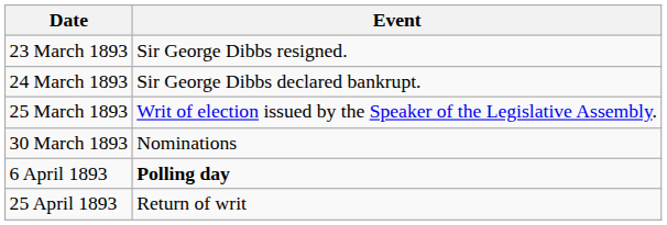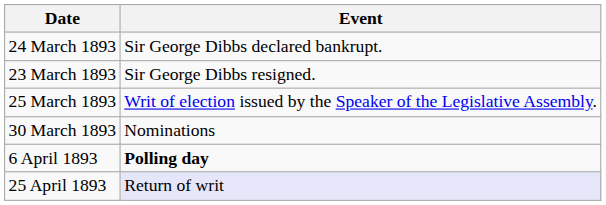rows swapped: 23 March 1893 <-> 24 March 1893
25 April 1893 | Event: no background -> lavender background
